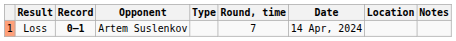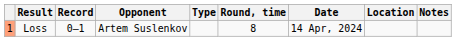Loss | Record: bold -> normal
Loss | Round, time: 7 -> 8
